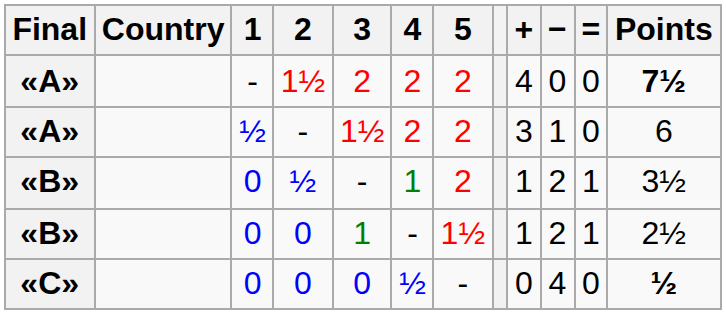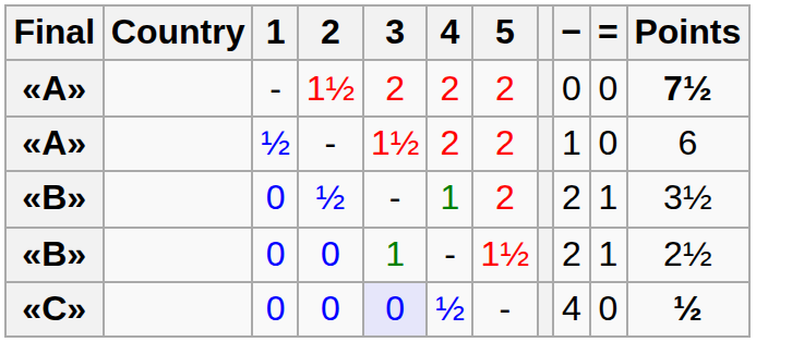- column: + | 4 | 3 | 1 | 1 | 0
«C» / 0 | 3: no background -> lavender background
